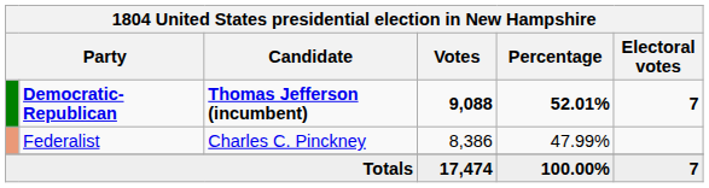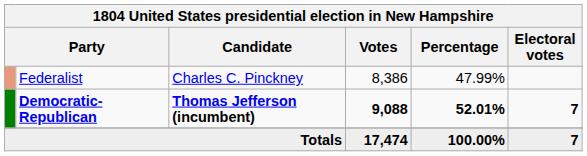rows swapped: Democratic-Republican <-> Federalist
